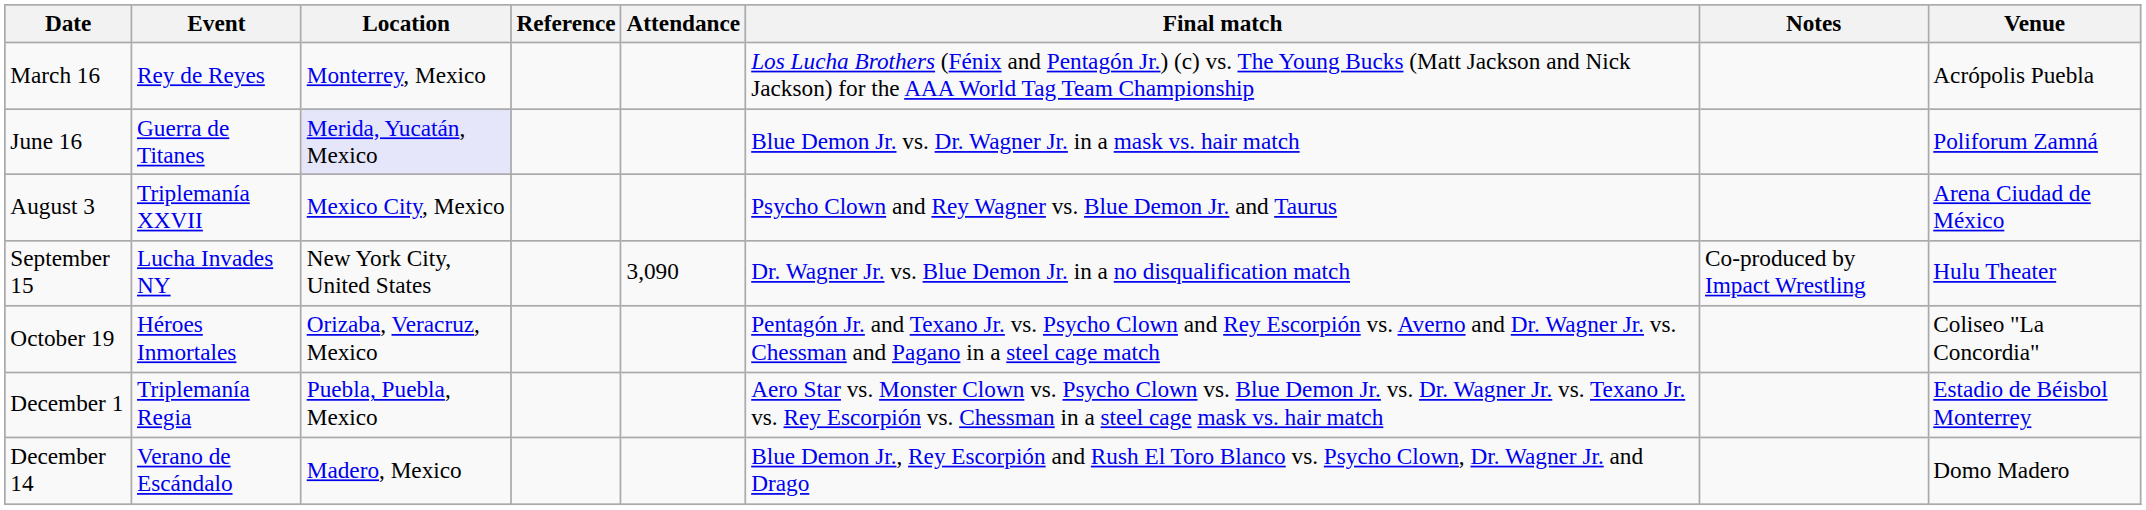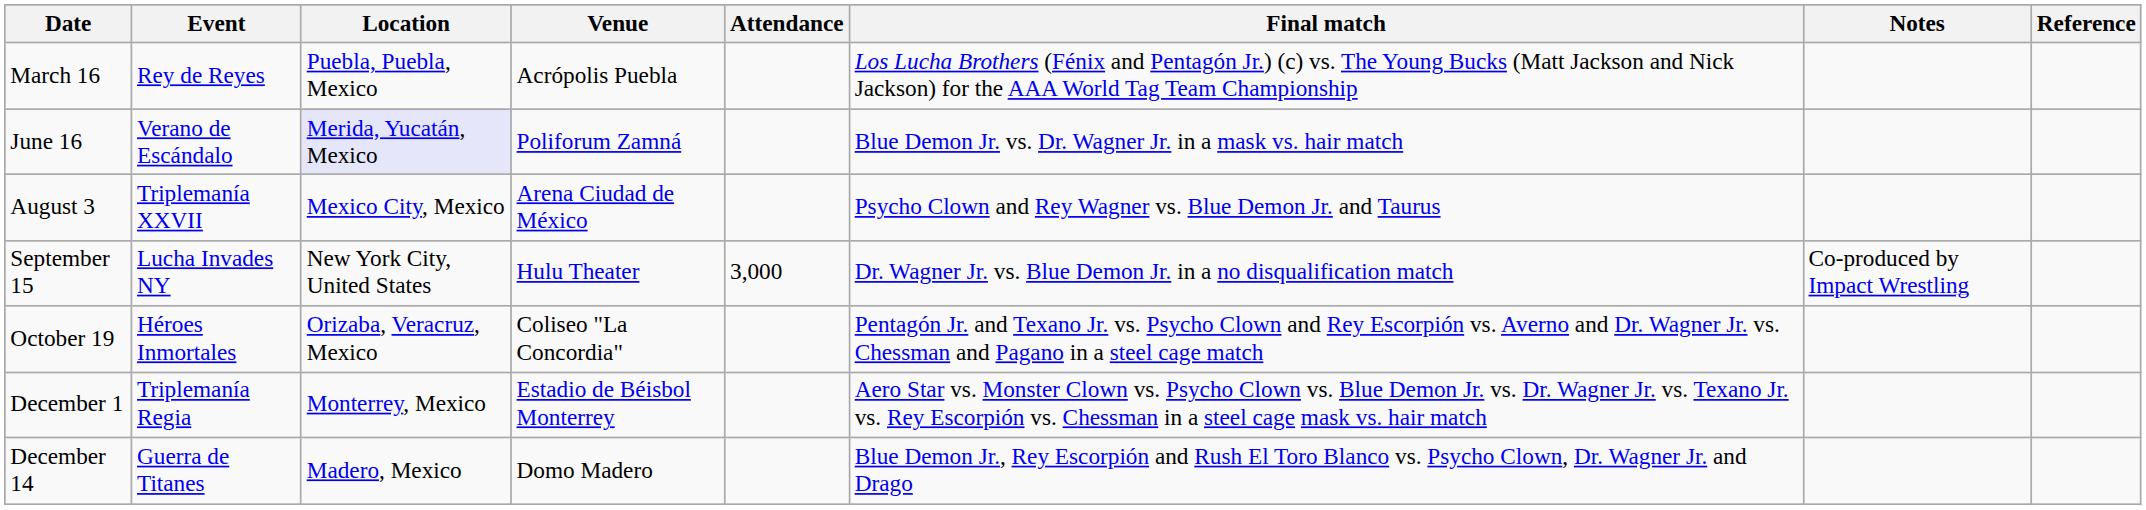columns swapped: Venue <-> Reference
March 16 | Location: Monterrey, Mexico -> Puebla, Puebla, Mexico
June 16 | Event: Guerra de Titanes -> Verano de Escándalo
September 15 | Attendance: 3,090 -> 3,000
December 1 | Location: Puebla, Puebla, Mexico -> Monterrey, Mexico
December 14 | Event: Verano de Escándalo -> Guerra de Titanes
